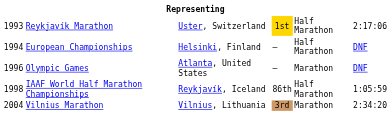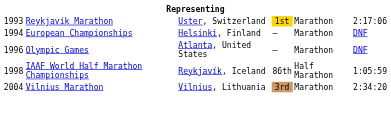Reykjavík Marathon | column 5: Half Marathon -> Marathon
European Championships | column 5: Half Marathon -> Marathon
